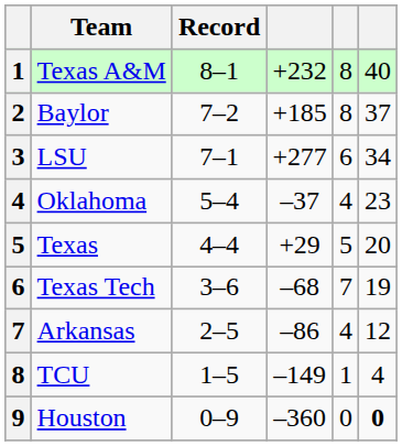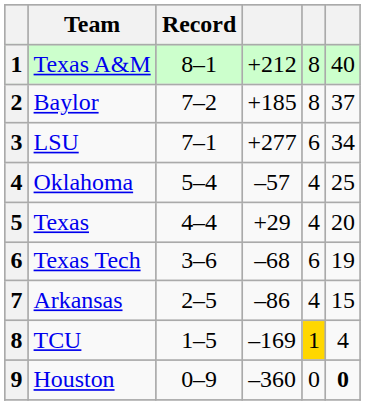Texas A&M | column 4: +232 -> +212
Oklahoma | column 4: –37 -> –57
Oklahoma | column 6: 23 -> 25
Texas | column 5: 5 -> 4
Texas Tech | column 5: 7 -> 6
Arkansas | column 6: 12 -> 15
TCU | column 4: –149 -> –169
TCU | column 5: no background -> gold background
